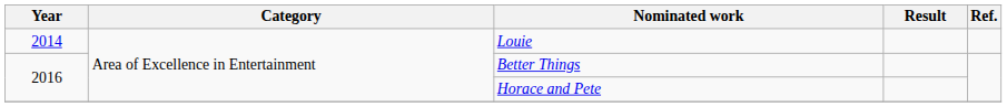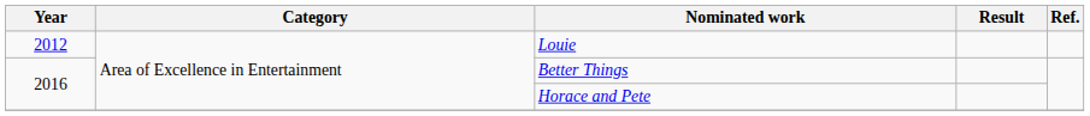Louie | Year: 2014 -> 2012
